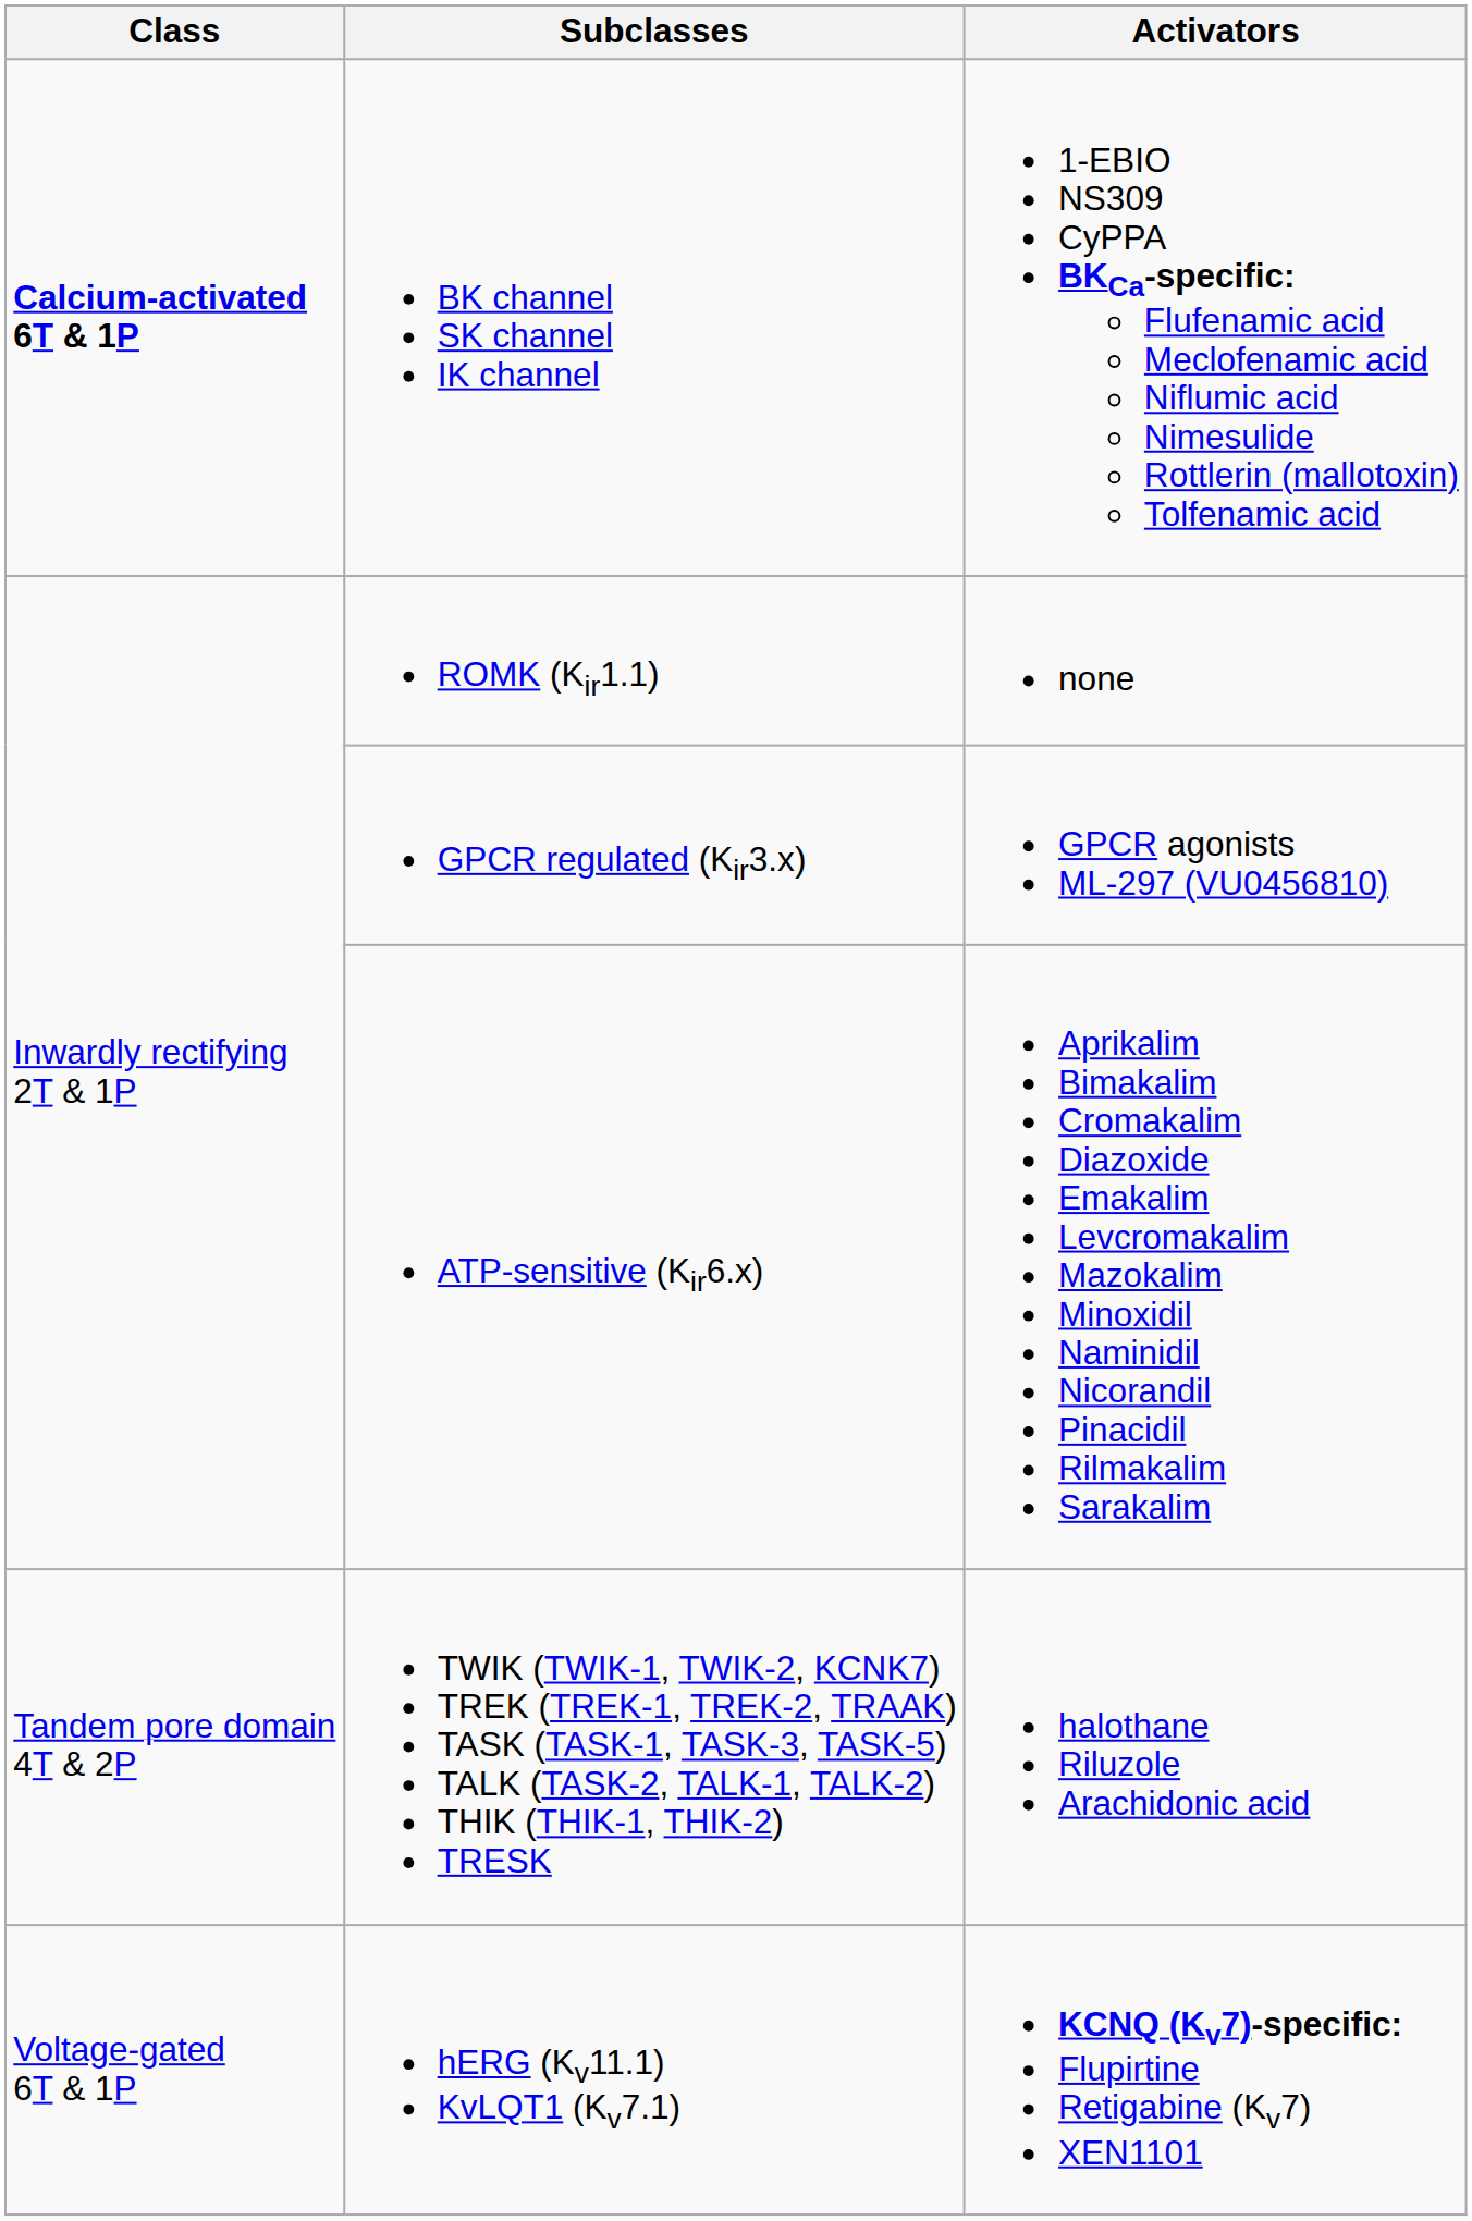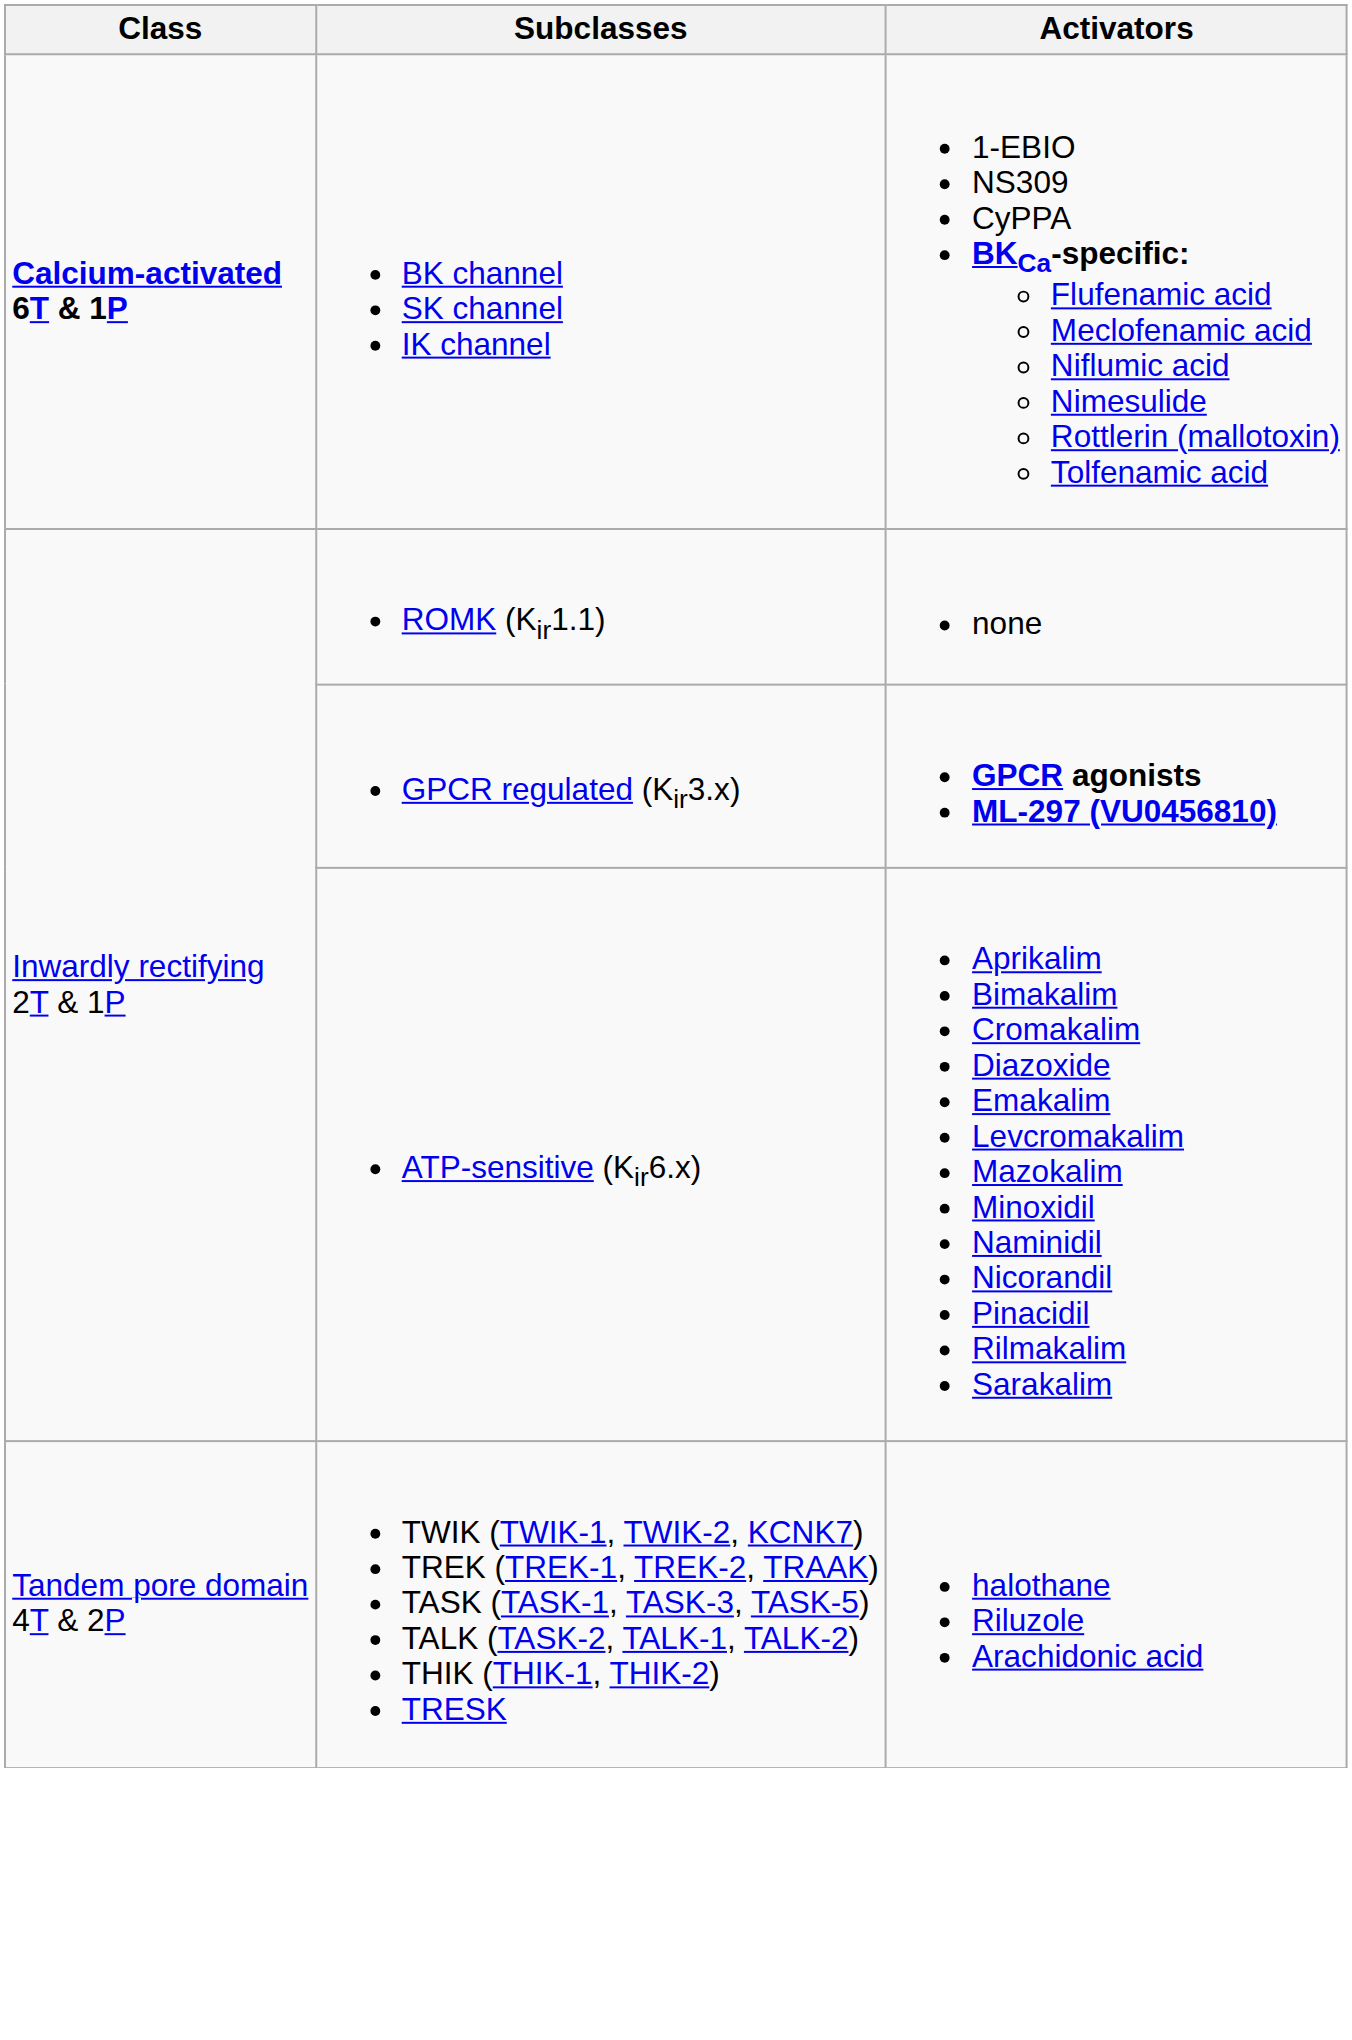GPCR regulated (Kir3.x) | Activators: normal -> bold
- row: Voltage-gated 6T & 1P | hERG (Kv11.1) KvLQT1 (Kv7.1) | KCNQ (Kv7)-specific: Flupirtine Retigabine (Kv7) XEN1101
